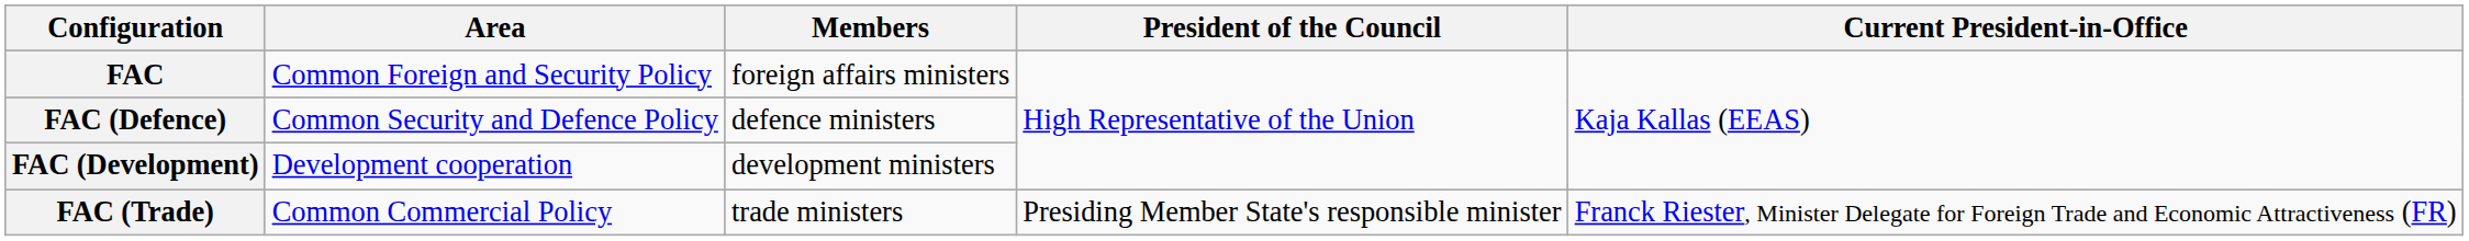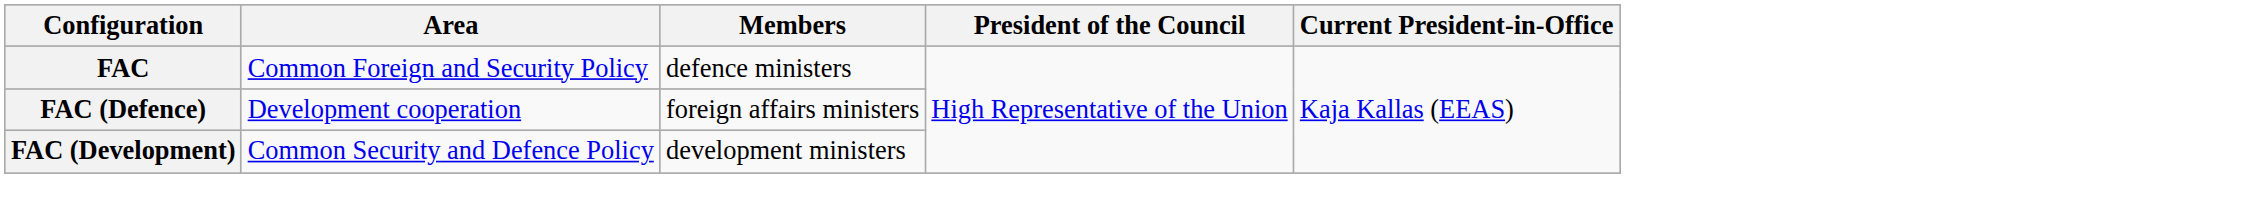FAC | Members: foreign affairs ministers -> defence ministers
FAC (Defence) | Area: Common Security and Defence Policy -> Development cooperation
FAC (Defence) | Members: defence ministers -> foreign affairs ministers
FAC (Development) | Area: Development cooperation -> Common Security and Defence Policy
- row: FAC (Trade) | Common Commercial Policy | trade ministers | Presiding Member State's responsible minister | Franck Riester, Minister Delegate for Foreign Trade and Economic Attractiveness (FR)
